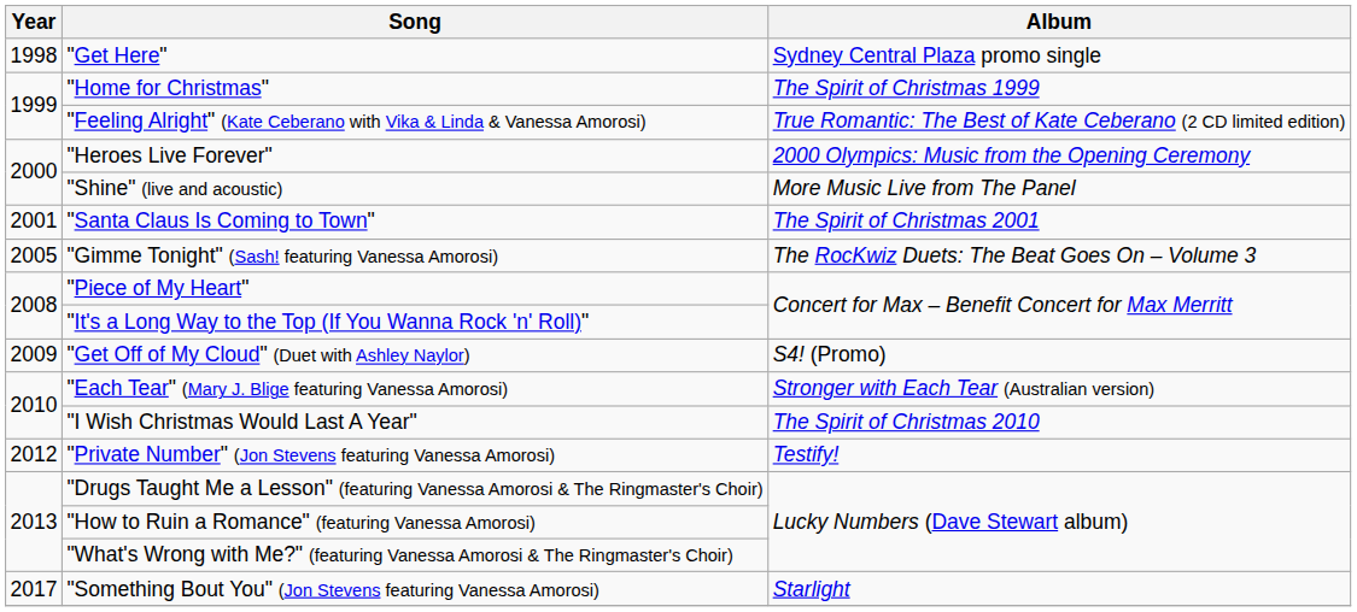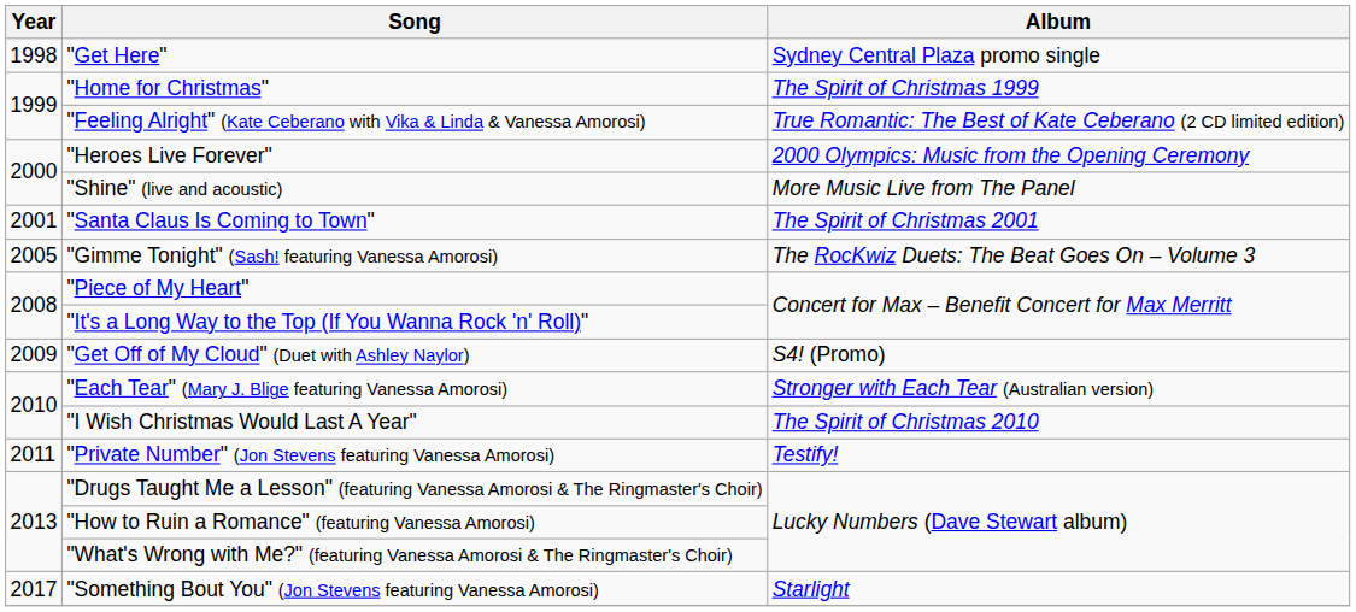"Private Number" (Jon Stevens featuring Vanessa Amorosi) | Year: 2012 -> 2011
